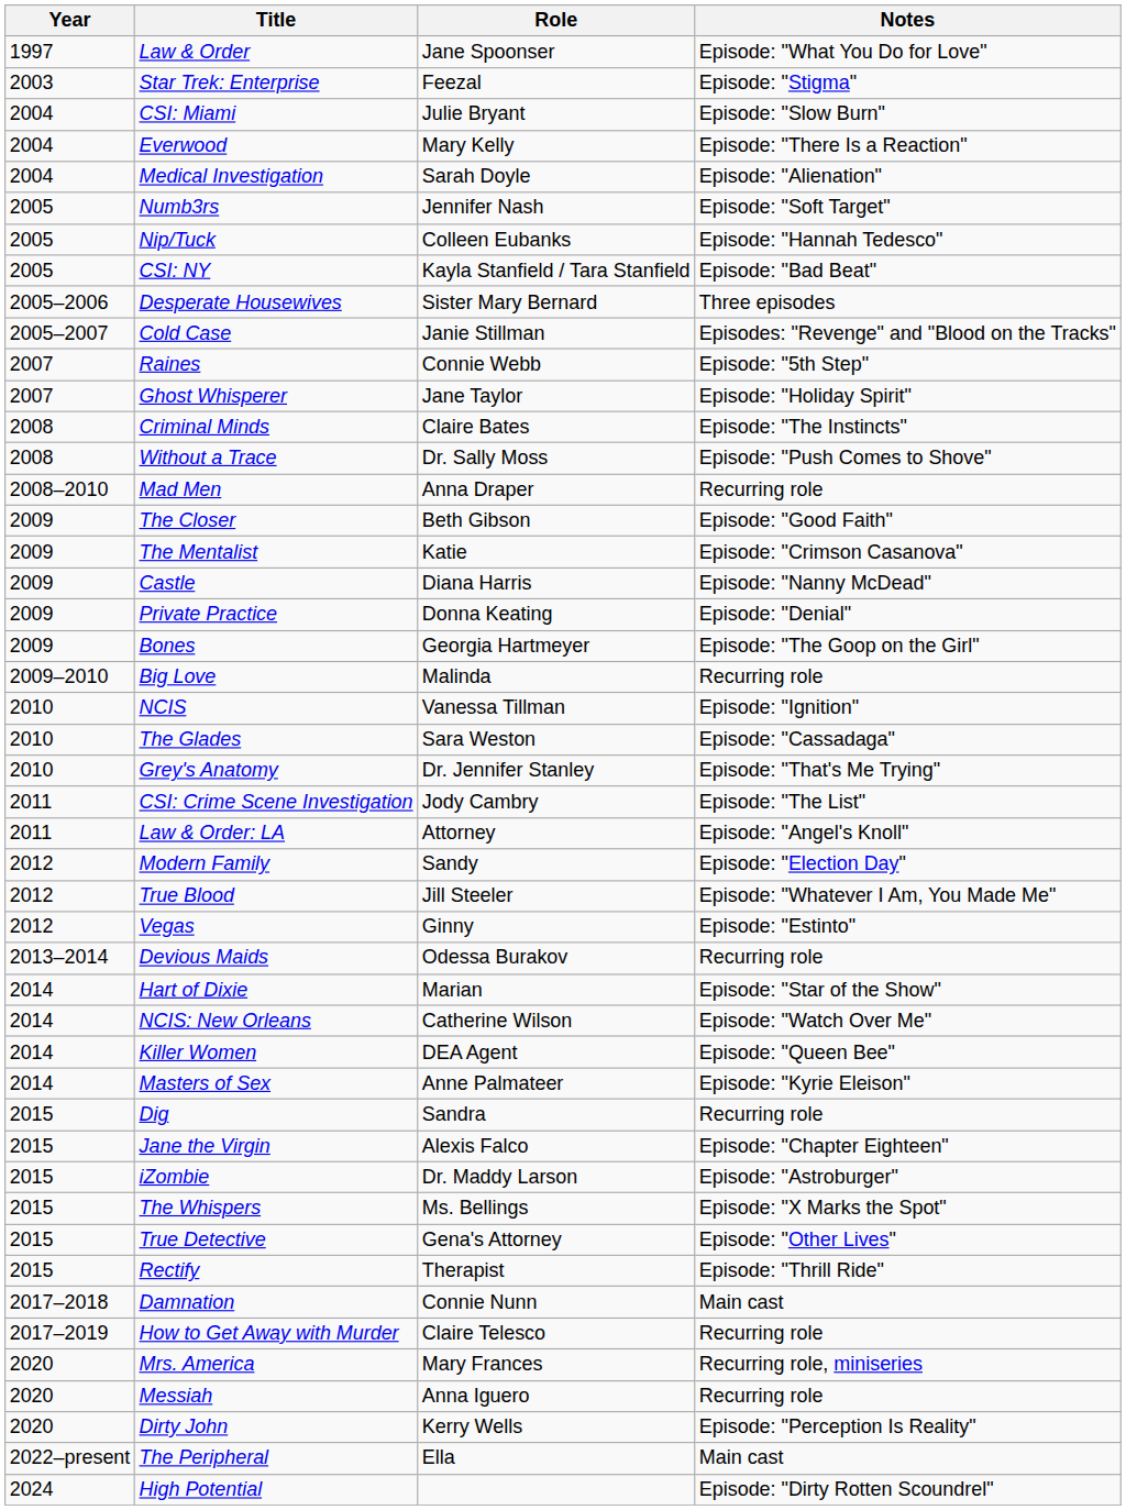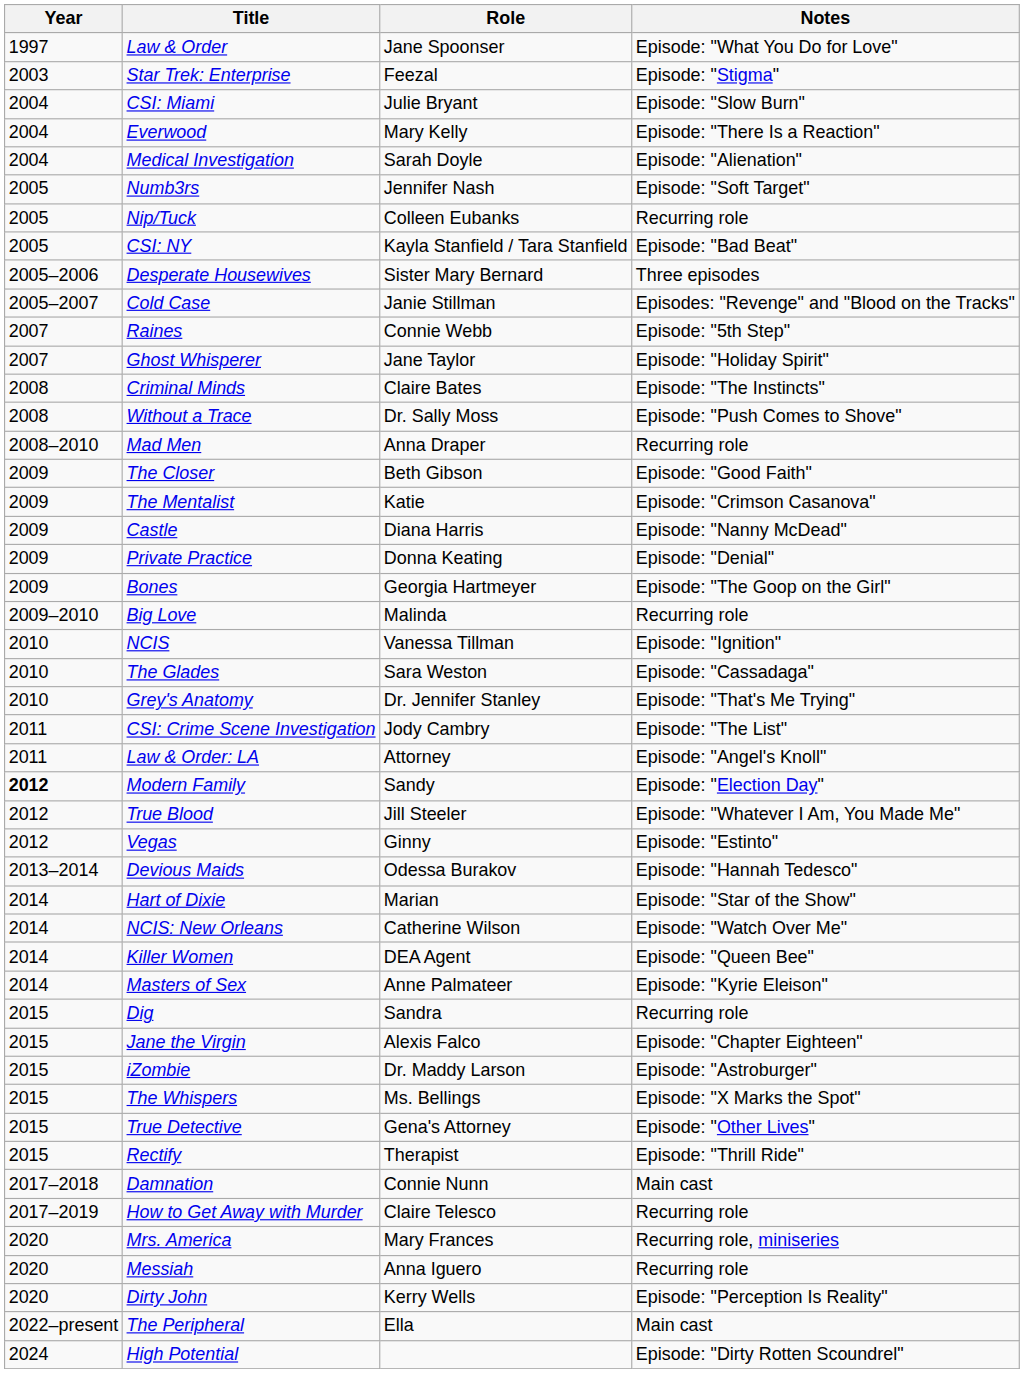Nip/Tuck | Notes: Episode: "Hannah Tedesco" -> Recurring role
Modern Family | Year: normal -> bold
Devious Maids | Notes: Recurring role -> Episode: "Hannah Tedesco"
